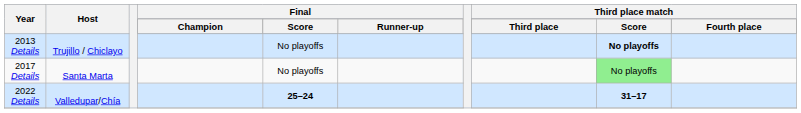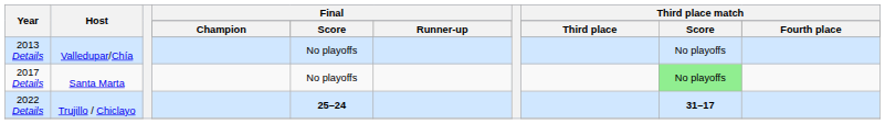2013 Details | Host: Trujillo / Chiclayo -> Valledupar/Chía
2013 Details | Third place match / Score: bold -> normal
2022 Details | Host: Valledupar/Chía -> Trujillo / Chiclayo
